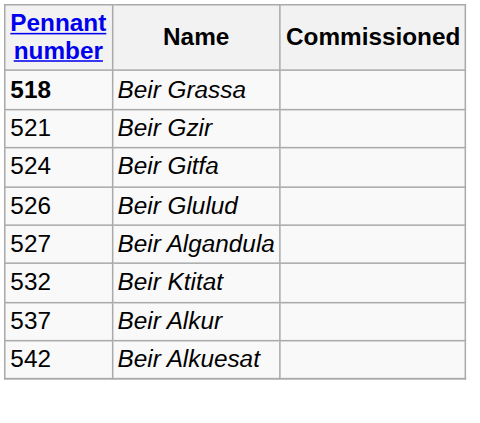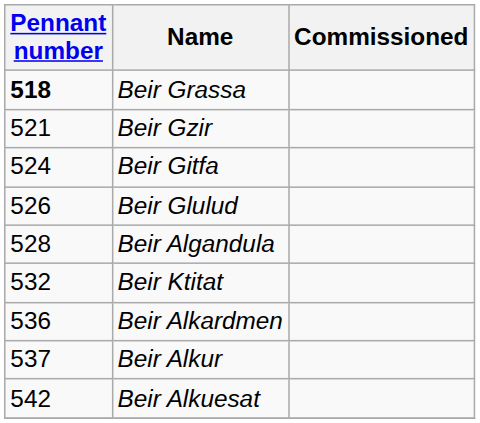Beir Algandula | Pennant number: 527 -> 528
+ row: 536 | Beir Alkardmen
